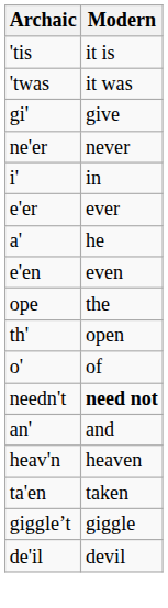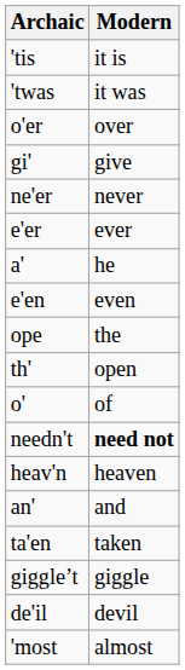+ row: o'er | over
- row: i' | in
rows swapped: heav'n <-> an'
+ row: 'most | almost
